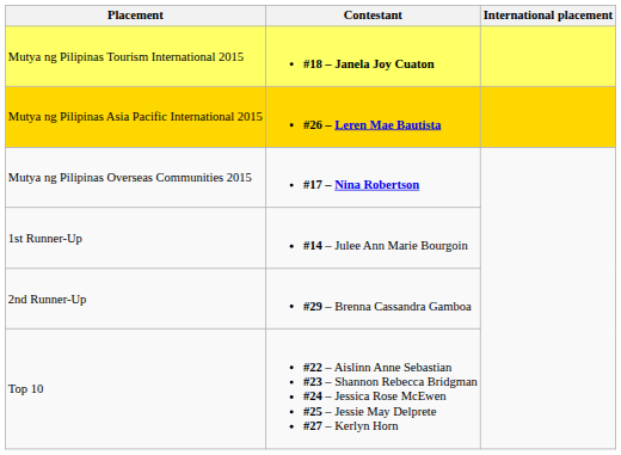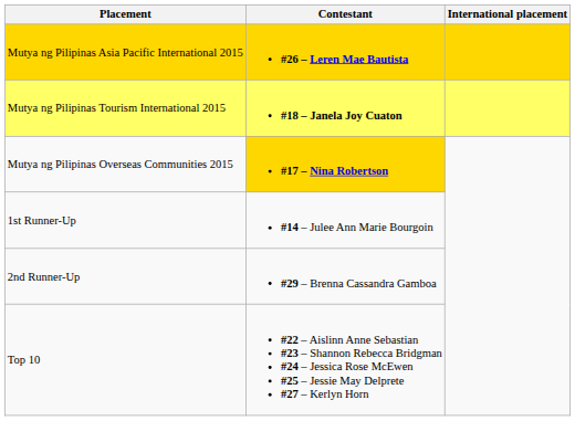rows swapped: Mutya ng Pilipinas Asia Pacific International 2015 <-> Mutya ng Pilipinas Tourism International 2015
Mutya ng Pilipinas Overseas Communities 2015 | Contestant: no background -> gold background
